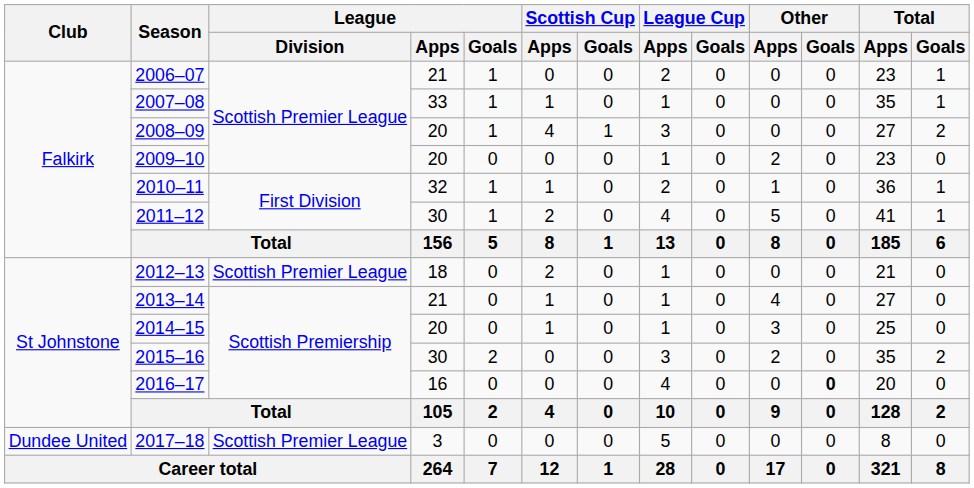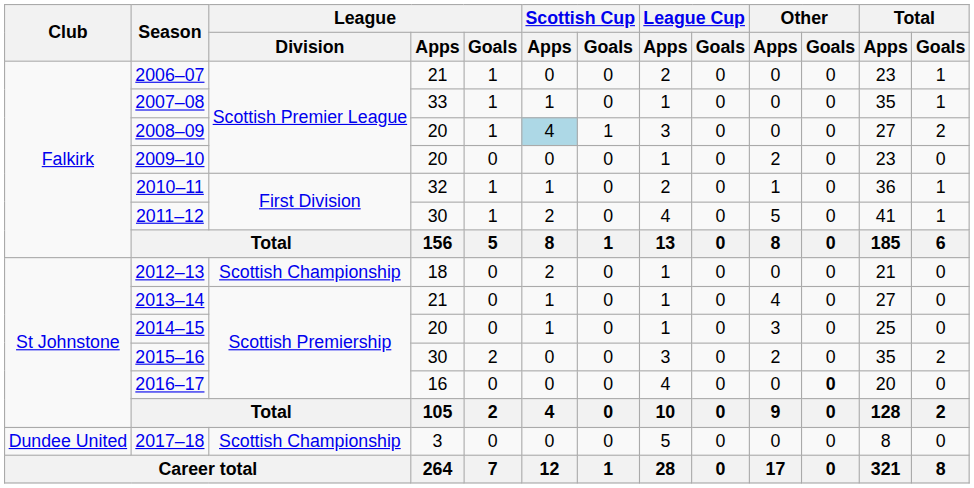2008–09 | Scottish Cup / Apps: no background -> lightblue background
2012–13 | League / Division: Scottish Premier League -> Scottish Championship
2017–18 | League / Division: Scottish Premier League -> Scottish Championship
